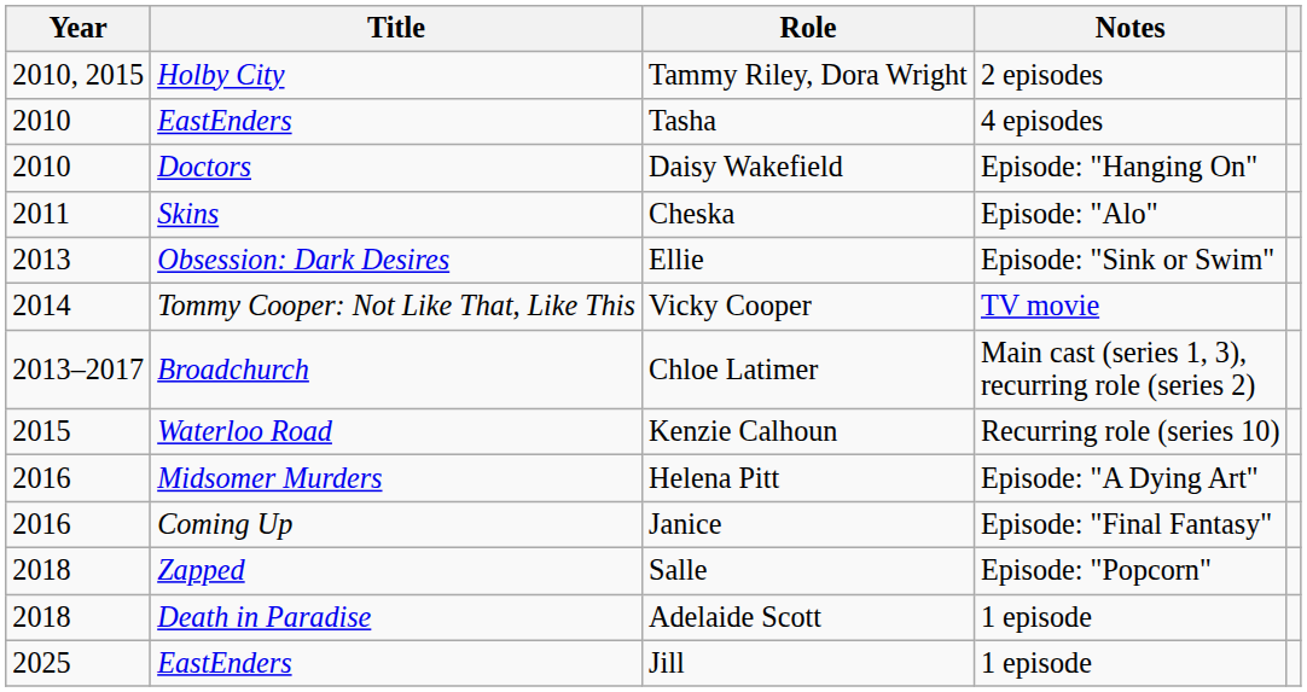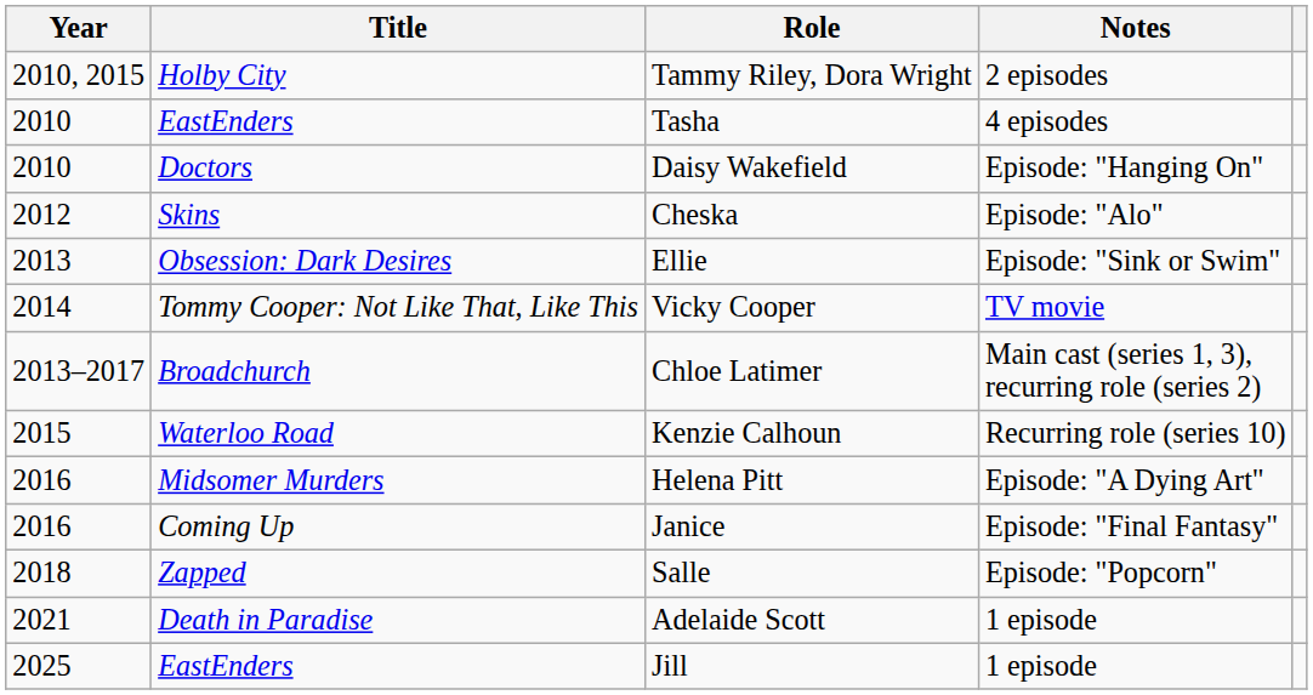Cheska | Year: 2011 -> 2012
Adelaide Scott | Year: 2018 -> 2021
